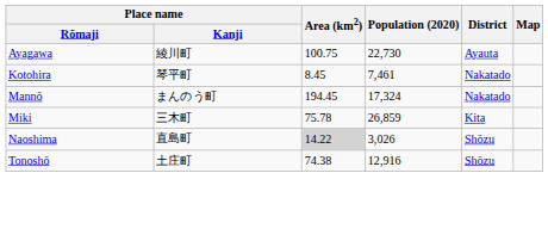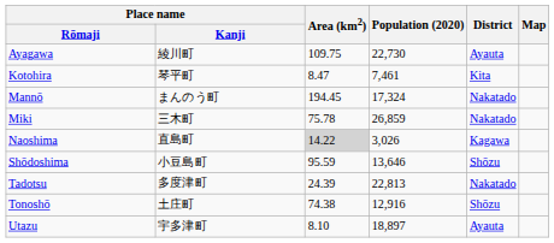Ayagawa | Area (km2): 100.75 -> 109.75
Kotohira | Area (km2): 8.45 -> 8.47
Kotohira | District: Nakatado -> Kita
Miki | District: Kita -> Nakatado
Naoshima | District: Shōzu -> Kagawa
+ row: Shōdoshima | 小豆島町 | 95.59 | 13,646 | Shōzu
+ row: Tadotsu | 多度津町 | 24.39 | 22,813 | Nakatado
+ row: Utazu | 宇多津町 | 8.10 | 18,897 | Ayauta
